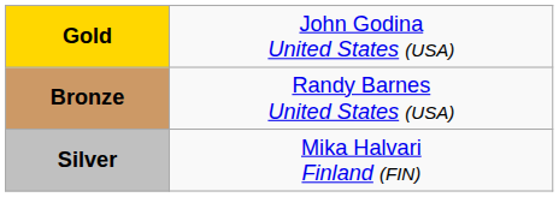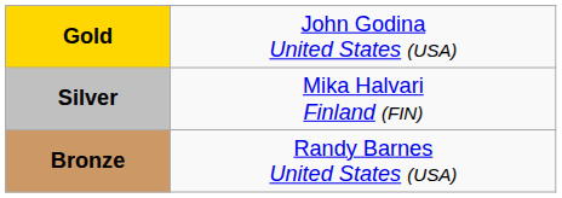rows swapped: Silver <-> Bronze
